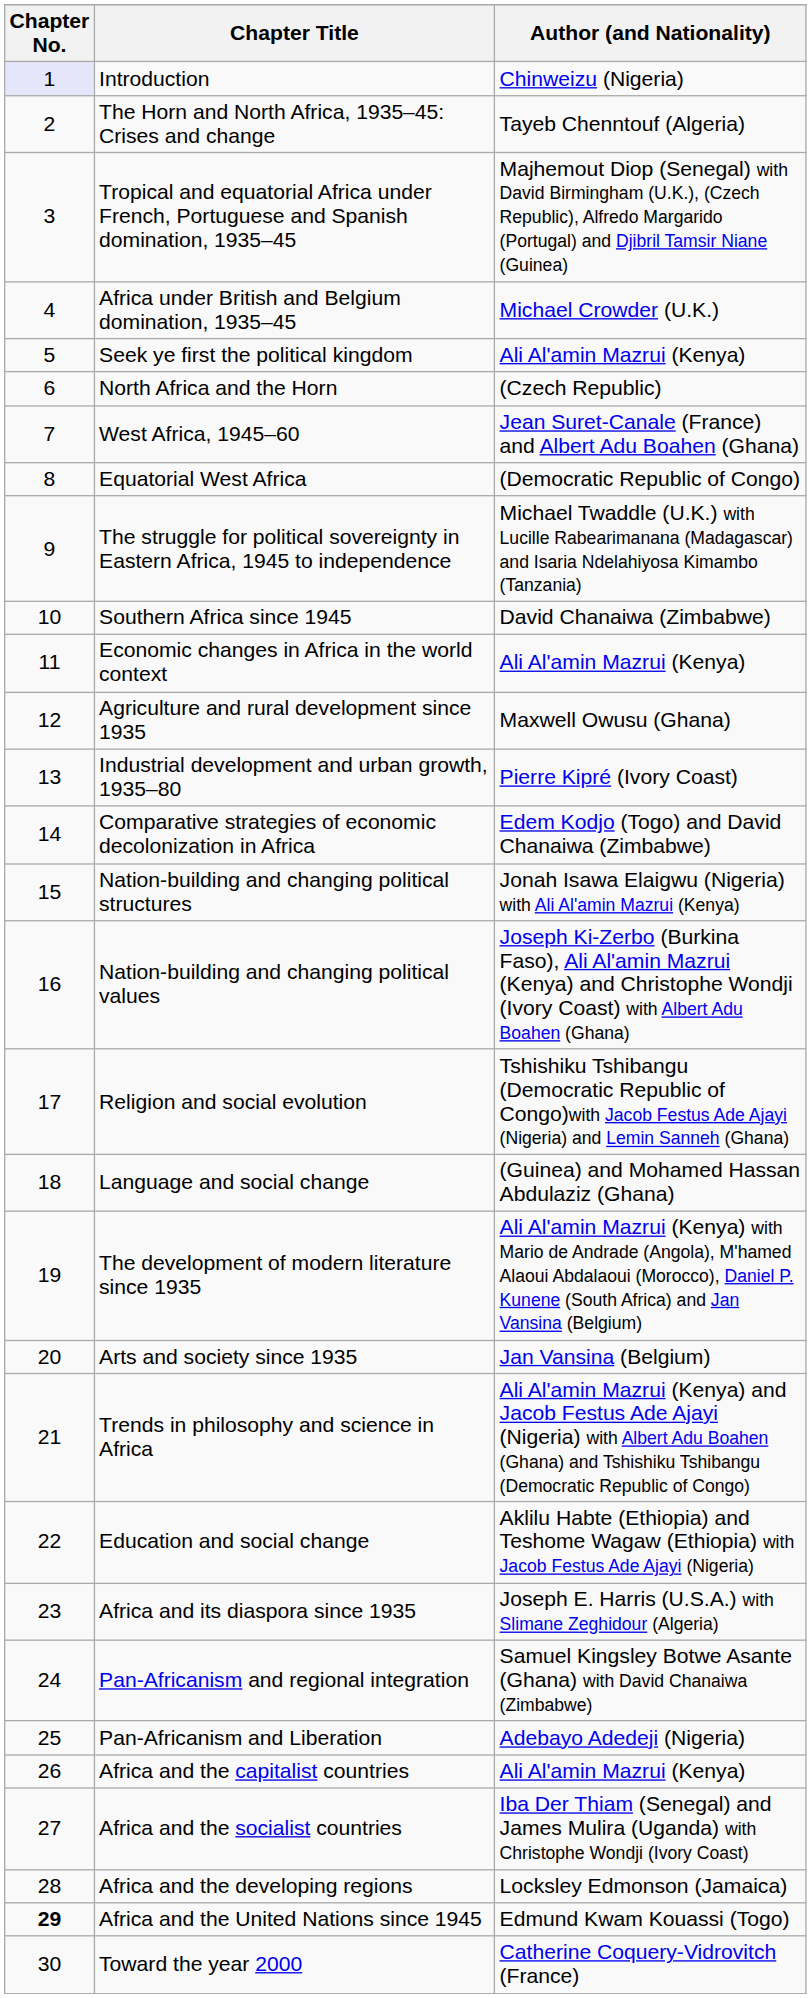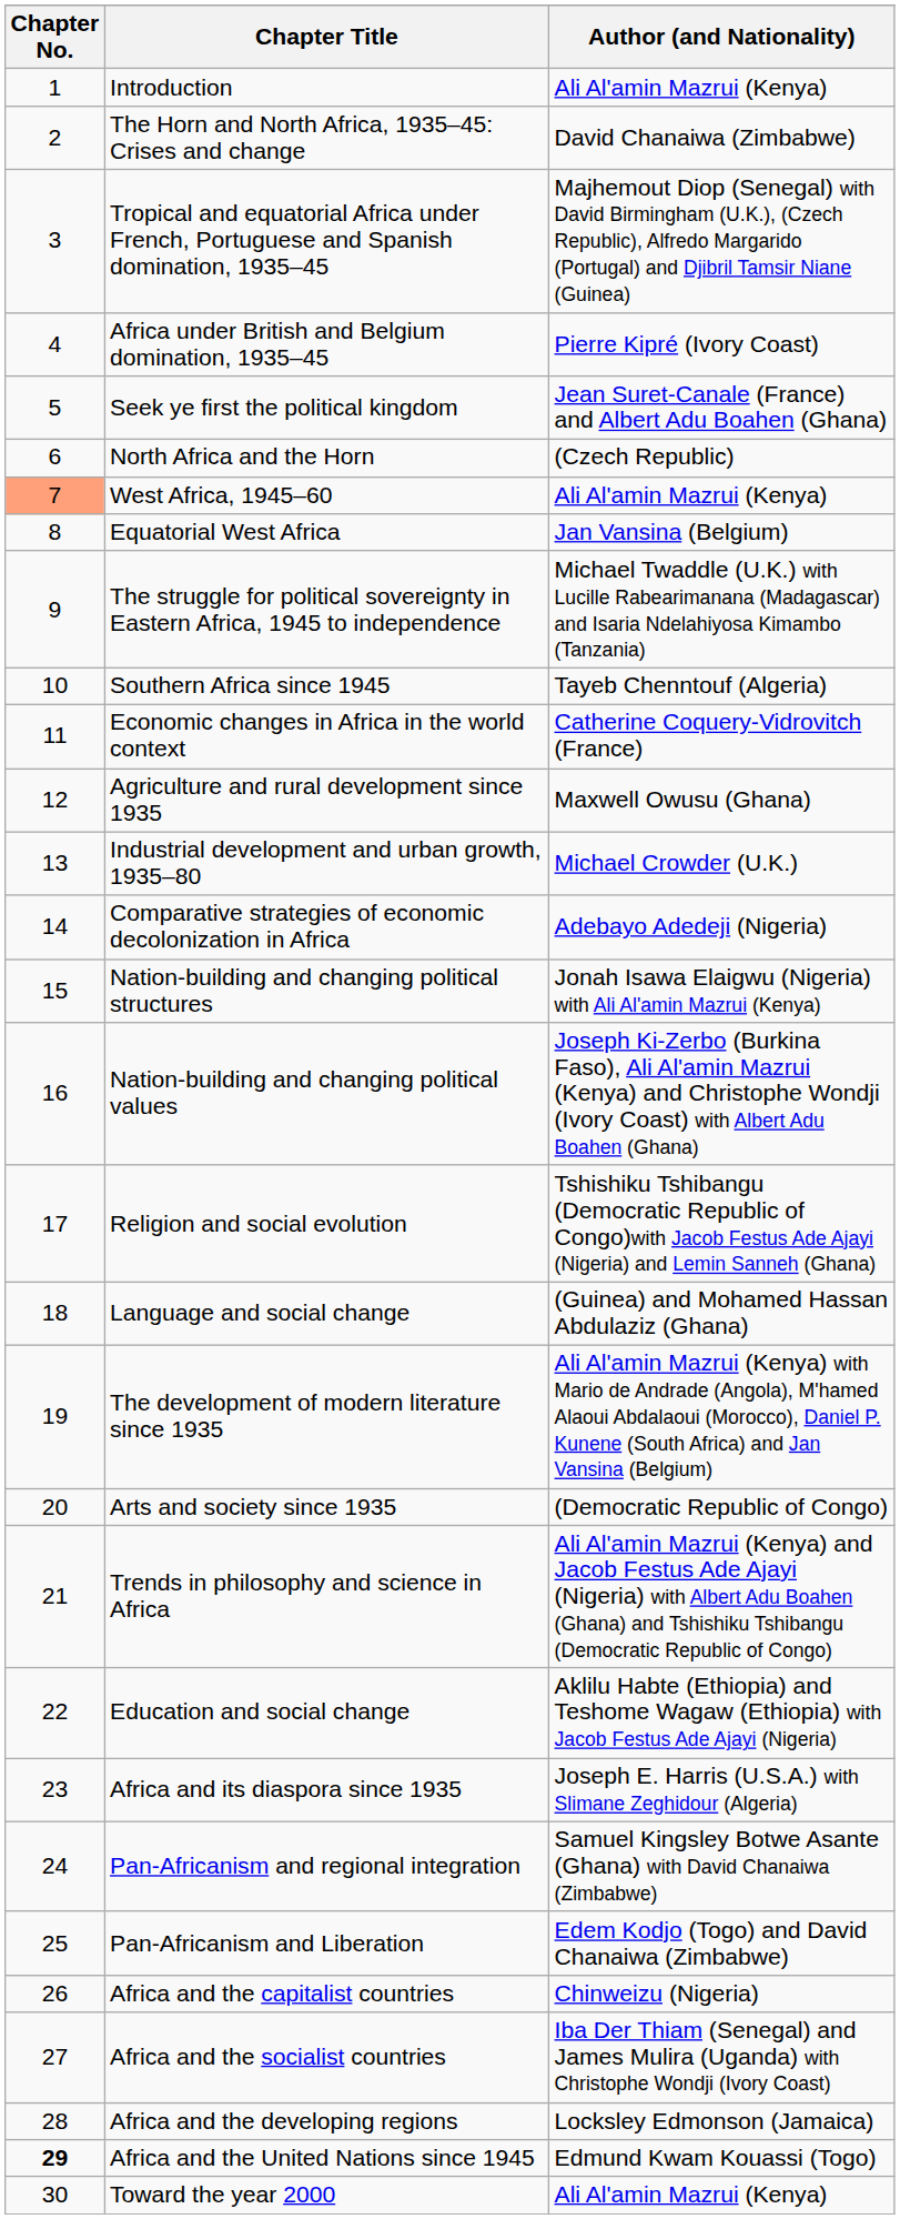Introduction | Chapter No.: lavender background -> no background
Introduction | Author (and Nationality): Chinweizu (Nigeria) -> Ali Al'amin Mazrui (Kenya)
The Horn and North Africa, 1935–45: Crises and change | Author (and Nationality): Tayeb Chenntouf (Algeria) -> David Chanaiwa (Zimbabwe)
Africa under British and Belgium domination, 1935–45 | Author (and Nationality): Michael Crowder (U.K.) -> Pierre Kipré (Ivory Coast)
Seek ye first the political kingdom | Author (and Nationality): Ali Al'amin Mazrui (Kenya) -> Jean Suret-Canale (France) and Albert Adu Boahen (Ghana)
West Africa, 1945–60 | Chapter No.: no background -> lightsalmon background
West Africa, 1945–60 | Author (and Nationality): Jean Suret-Canale (France) and Albert Adu Boahen (Ghana) -> Ali Al'amin Mazrui (Kenya)
Equatorial West Africa | Author (and Nationality): (Democratic Republic of Congo) -> Jan Vansina (Belgium)
Southern Africa since 1945 | Author (and Nationality): David Chanaiwa (Zimbabwe) -> Tayeb Chenntouf (Algeria)
Economic changes in Africa in the world context | Author (and Nationality): Ali Al'amin Mazrui (Kenya) -> Catherine Coquery-Vidrovitch (France)
Industrial development and urban growth, 1935–80 | Author (and Nationality): Pierre Kipré (Ivory Coast) -> Michael Crowder (U.K.)
Comparative strategies of economic decolonization in Africa | Author (and Nationality): Edem Kodjo (Togo) and David Chanaiwa (Zimbabwe) -> Adebayo Adedeji (Nigeria)
Arts and society since 1935 | Author (and Nationality): Jan Vansina (Belgium) -> (Democratic Republic of Congo)
Pan-Africanism and Liberation | Author (and Nationality): Adebayo Adedeji (Nigeria) -> Edem Kodjo (Togo) and David Chanaiwa (Zimbabwe)
Africa and the capitalist countries | Author (and Nationality): Ali Al'amin Mazrui (Kenya) -> Chinweizu (Nigeria)
Toward the year 2000 | Author (and Nationality): Catherine Coquery-Vidrovitch (France) -> Ali Al'amin Mazrui (Kenya)
